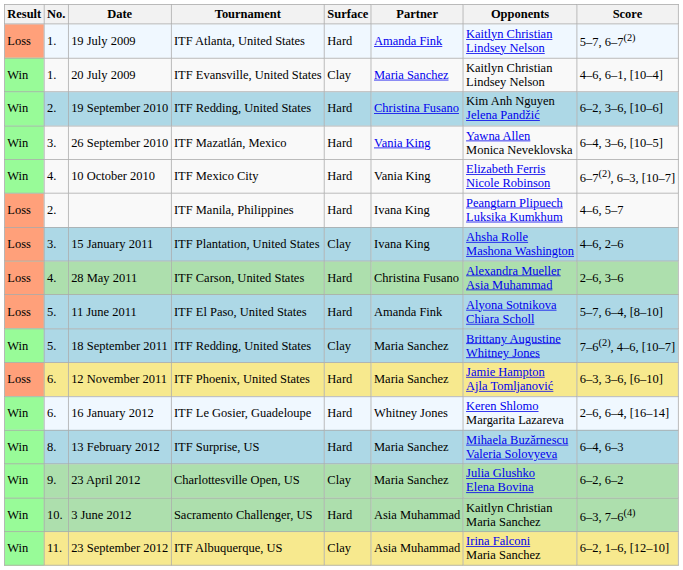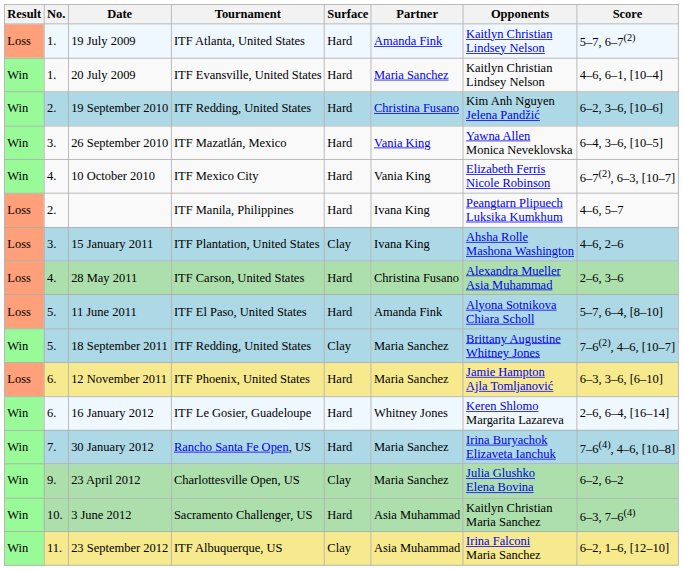20 July 2009 | Surface: Clay -> Hard
+ row: Win | 7. | 30 January 2012 | Rancho Santa Fe Open, US | Hard | Maria Sanchez | Irina Buryachok Elizaveta Ianchuk | 7–6(4), 4–6, [10–8]
- row: Win | 8. | 13 February 2012 | ITF Surprise, US | Hard | Maria Sanchez | Mihaela Buzărnescu Valeria Solovyeva | 6–4, 6–3
